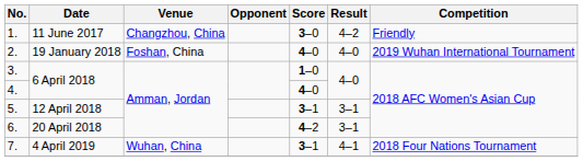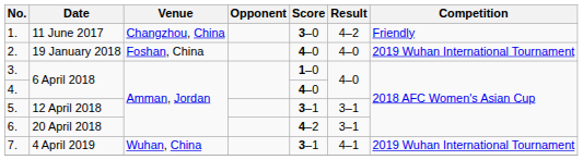7. | Competition: 2018 Four Nations Tournament -> 2019 Wuhan International Tournament
